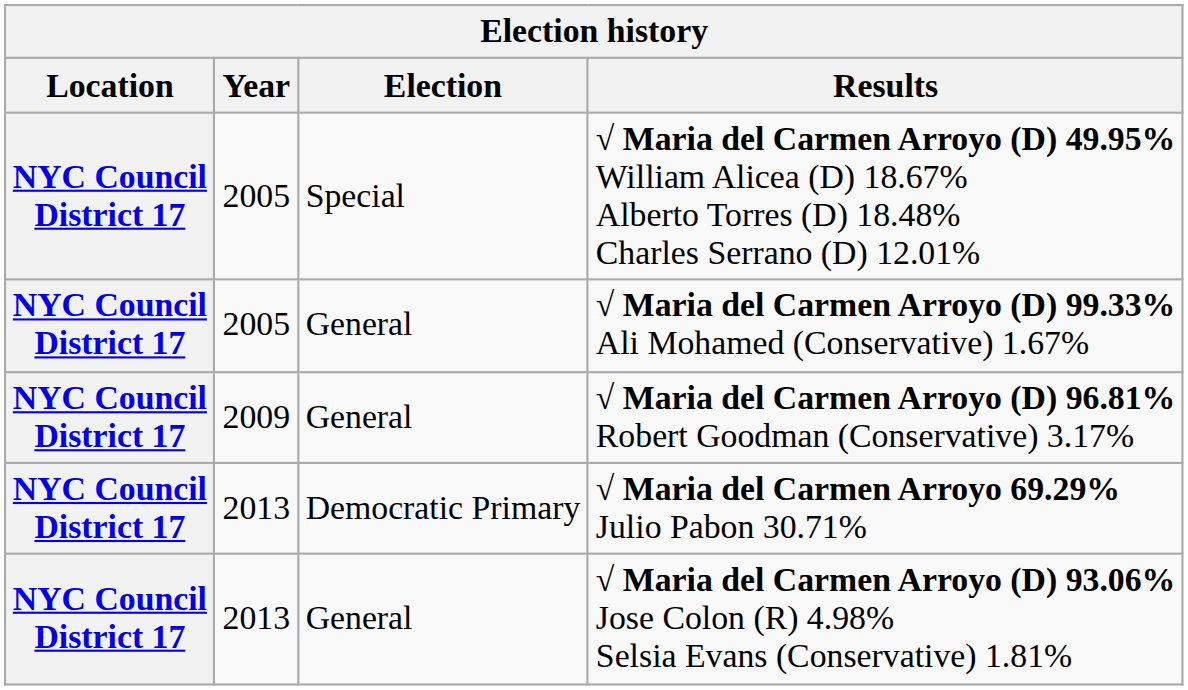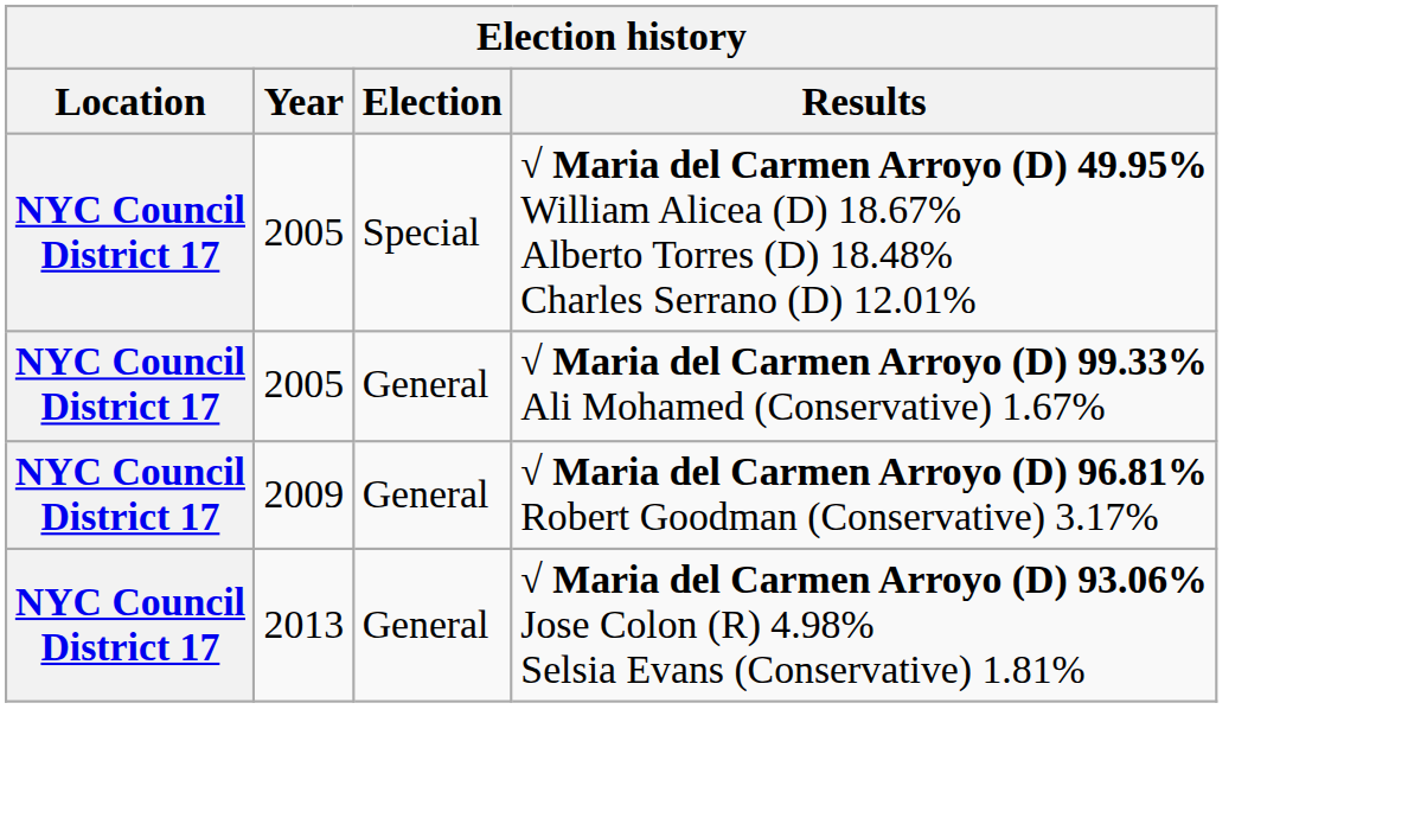- row: NYC Council District 17 | 2013 | Democratic Primary | √ Maria del Carmen Arroyo 69.29% Julio Pabon 30.71%
